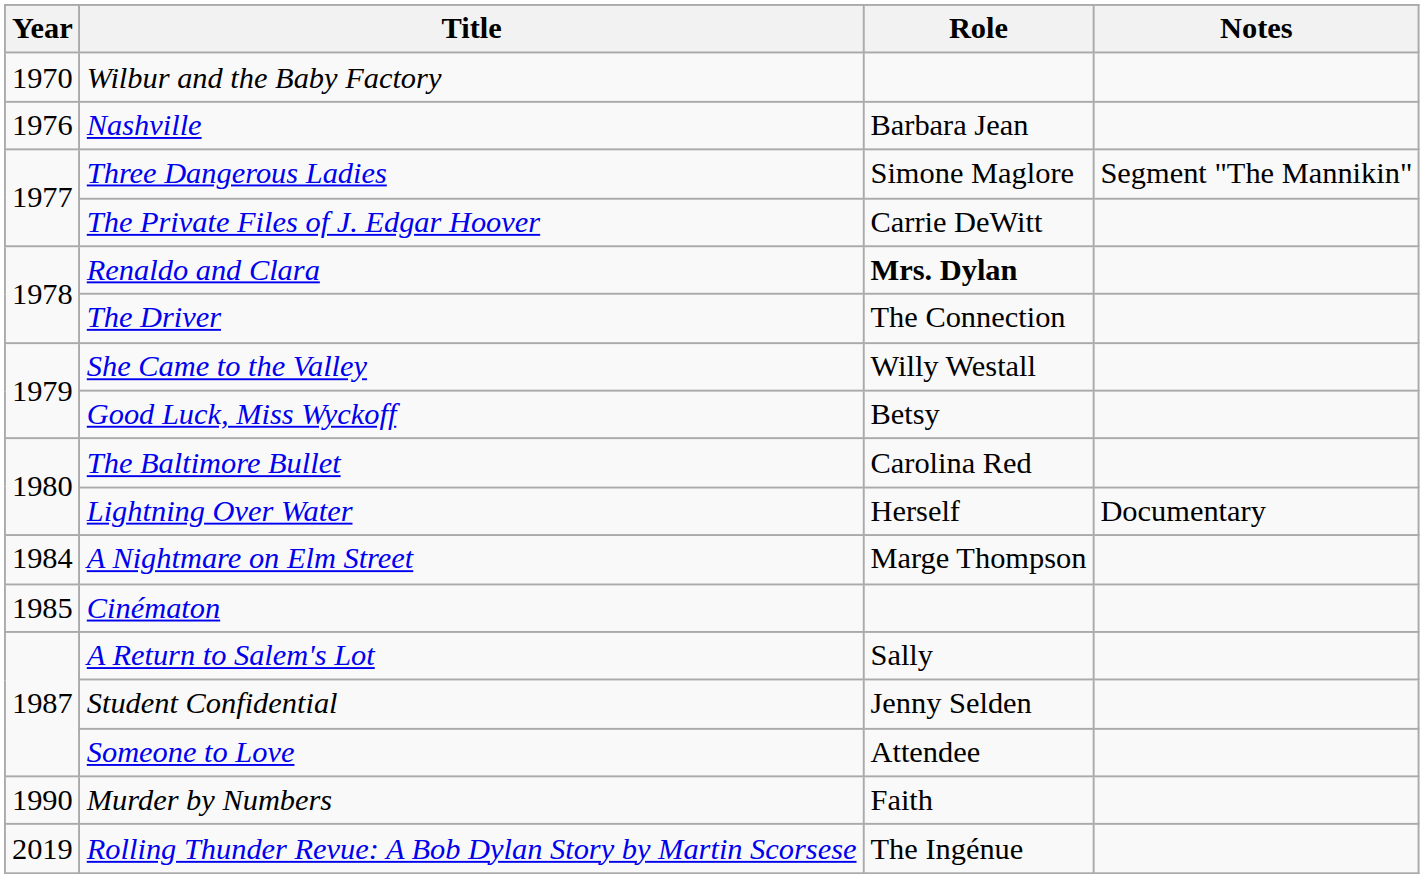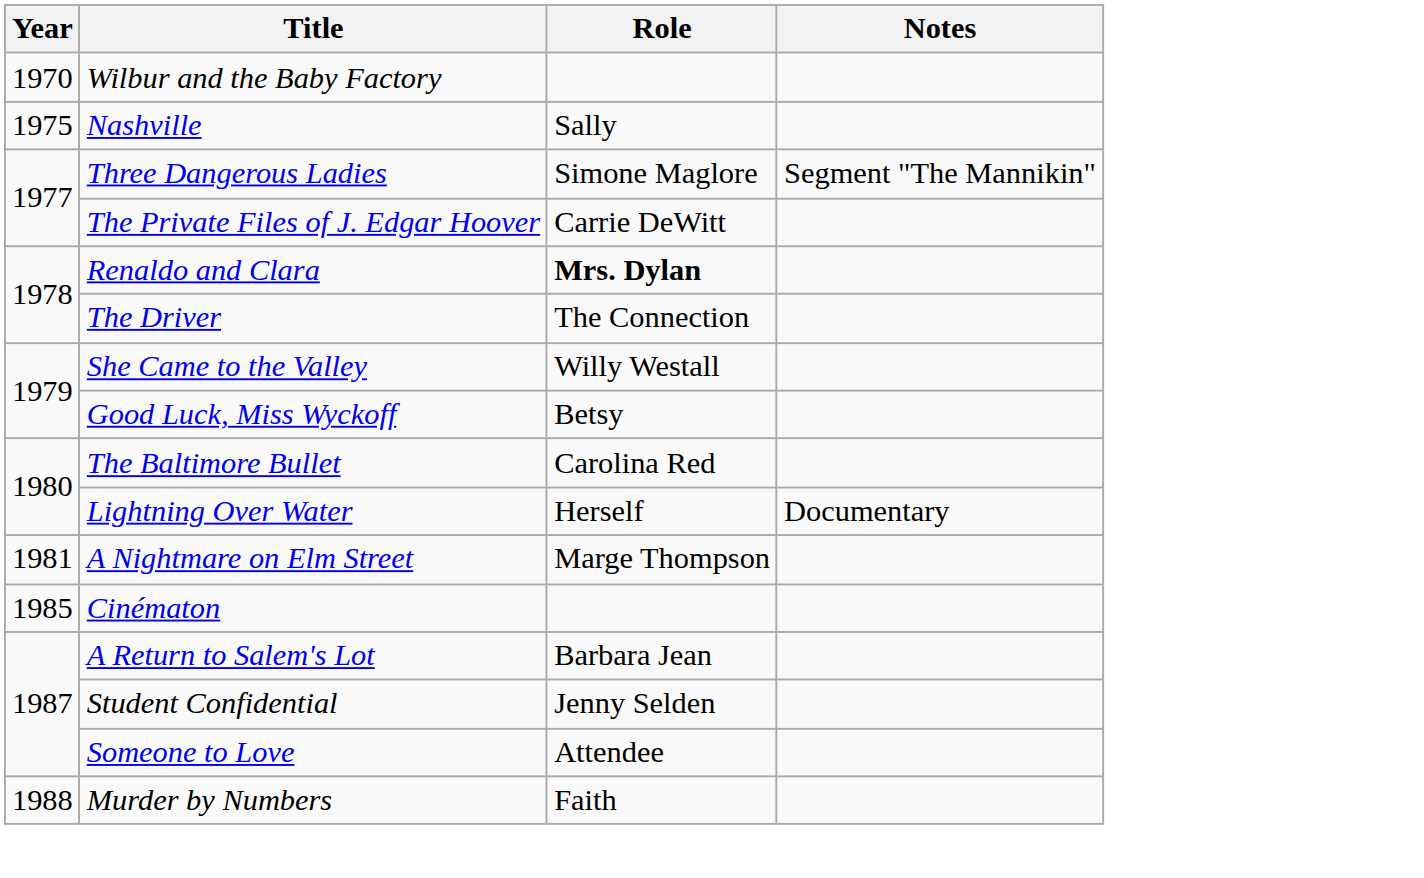Nashville | Year: 1976 -> 1975
Nashville | Role: Barbara Jean -> Sally
A Nightmare on Elm Street | Year: 1984 -> 1981
A Return to Salem's Lot | Role: Sally -> Barbara Jean
Murder by Numbers | Year: 1990 -> 1988
- row: 2019 | Rolling Thunder Revue: A Bob Dylan Story by Martin Scorsese | The Ingénue
